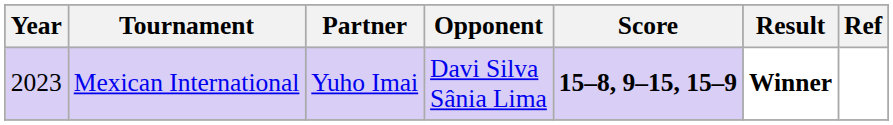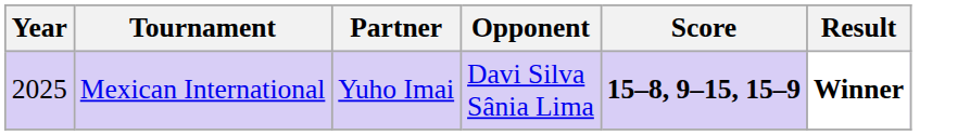- column: Ref
Mexican International | Year: 2023 -> 2025
